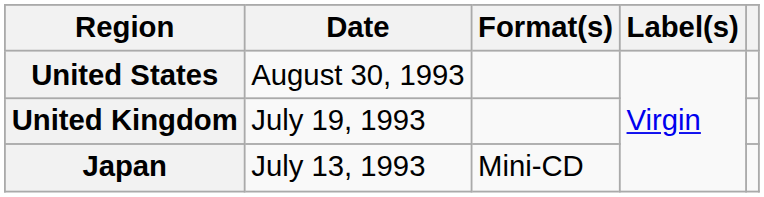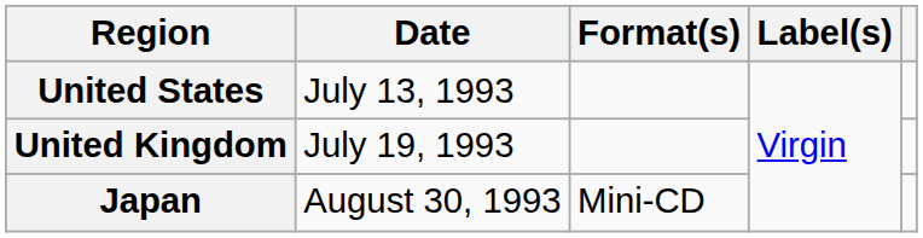United States | Date: August 30, 1993 -> July 13, 1993
Japan | Date: July 13, 1993 -> August 30, 1993
